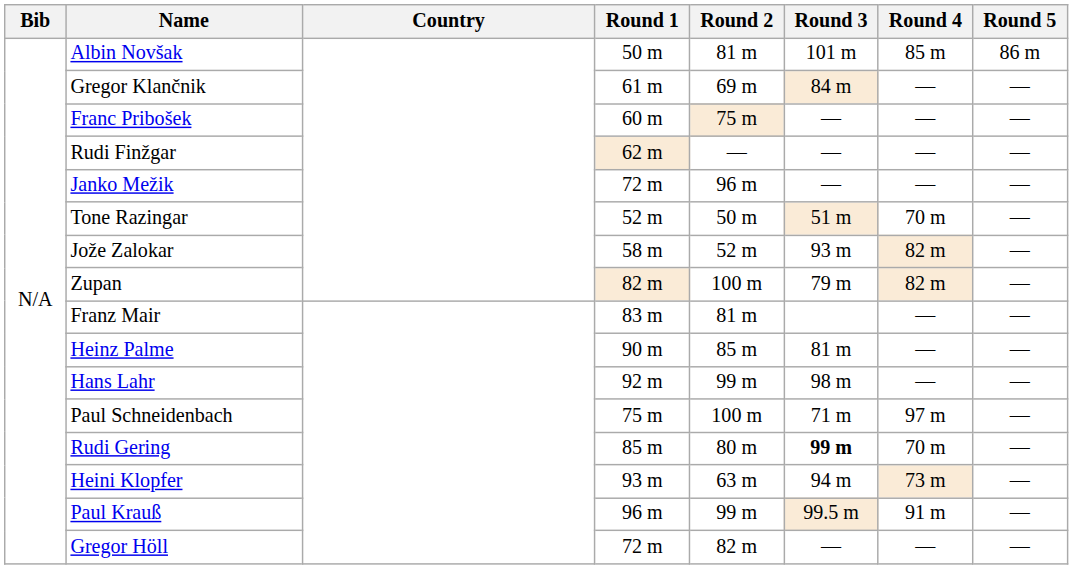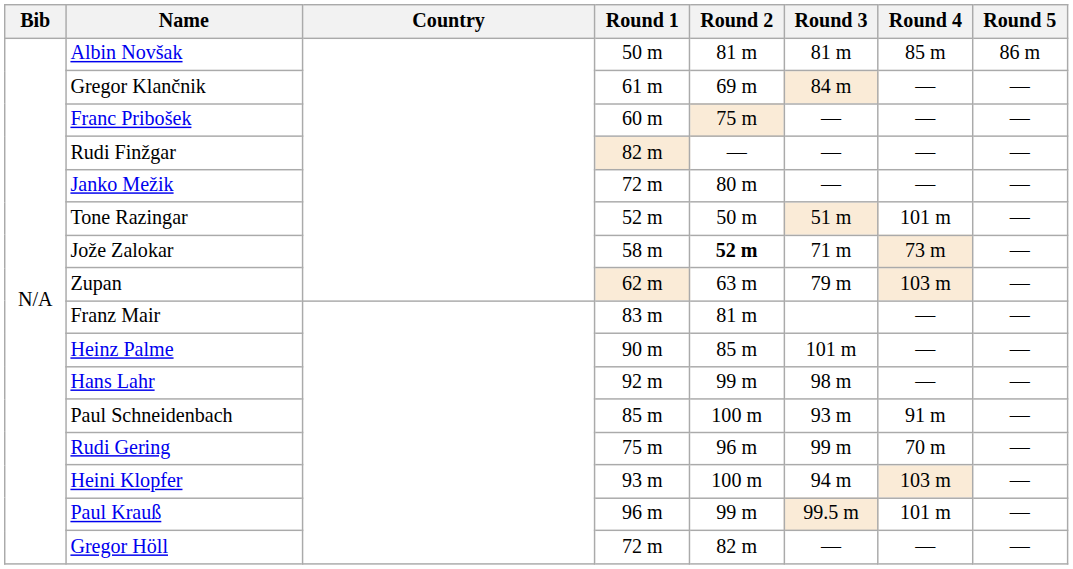Albin Novšak | Round 3: 101 m -> 81 m
Rudi Finžgar | Round 1: 62 m -> 82 m
Janko Mežik | Round 2: 96 m -> 80 m
Tone Razingar | Round 4: 70 m -> 101 m
Jože Zalokar | Round 2: normal -> bold
Jože Zalokar | Round 3: 93 m -> 71 m
Jože Zalokar | Round 4: 82 m -> 73 m
Zupan | Round 1: 82 m -> 62 m
Zupan | Round 2: 100 m -> 63 m
Zupan | Round 4: 82 m -> 103 m
Heinz Palme | Round 3: 81 m -> 101 m
Paul Schneidenbach | Round 1: 75 m -> 85 m
Paul Schneidenbach | Round 3: 71 m -> 93 m
Paul Schneidenbach | Round 4: 97 m -> 91 m
Rudi Gering | Round 1: 85 m -> 75 m
Rudi Gering | Round 2: 80 m -> 96 m
Rudi Gering | Round 3: bold -> normal
Heini Klopfer | Round 2: 63 m -> 100 m
Heini Klopfer | Round 4: 73 m -> 103 m
Paul Krauß | Round 4: 91 m -> 101 m
